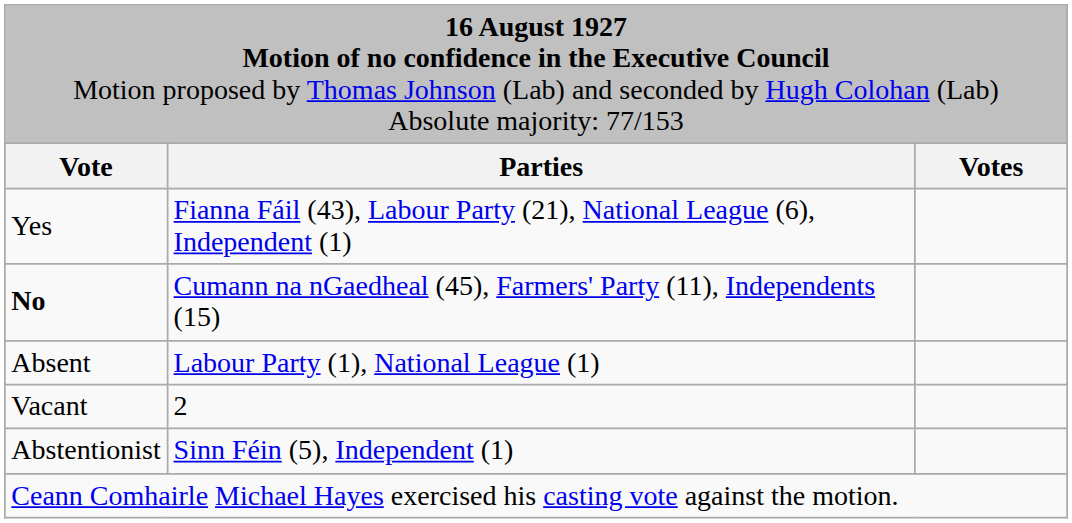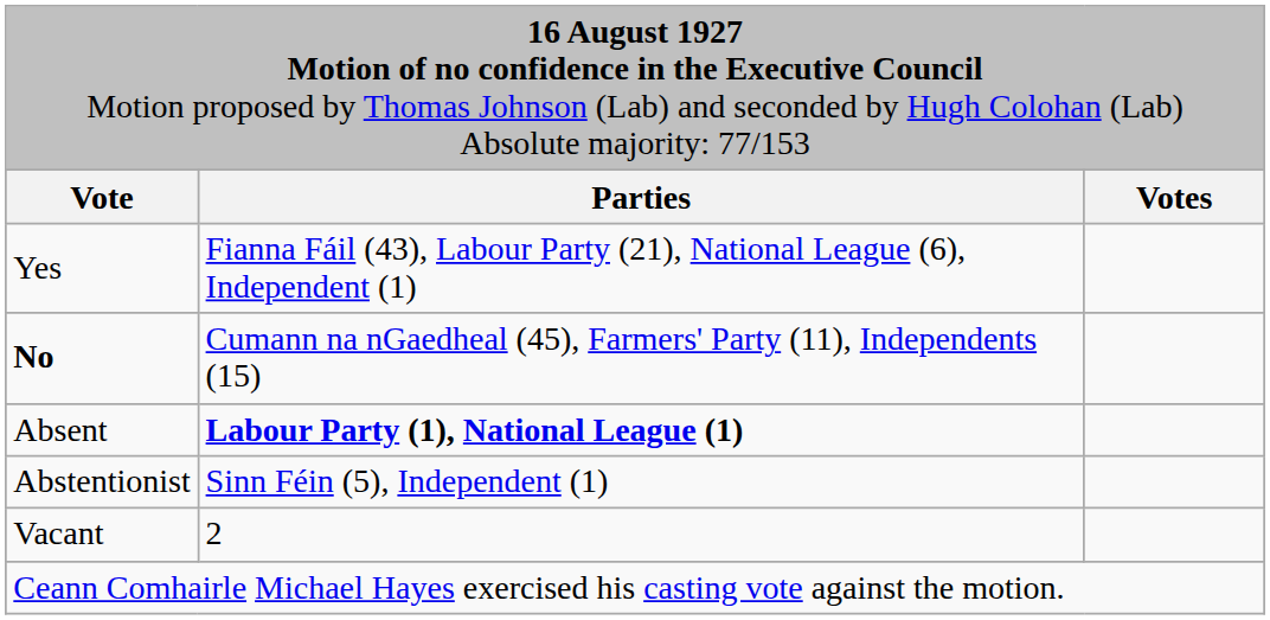Absent | column 2: normal -> bold
rows swapped: Vacant <-> Abstentionist
